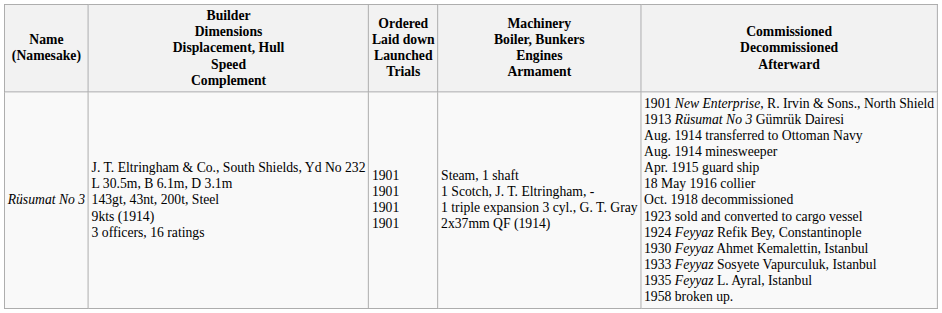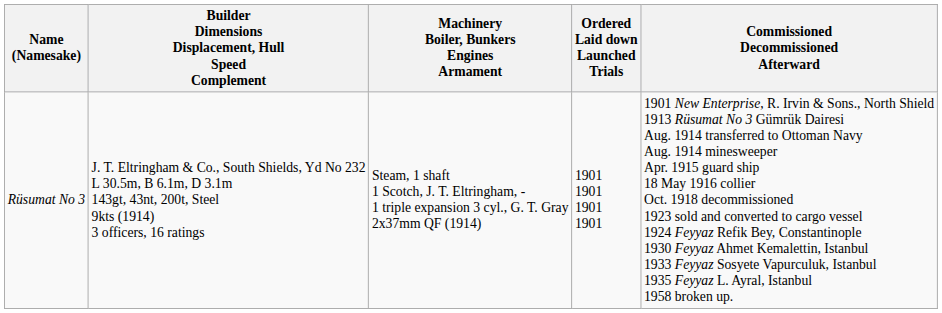columns swapped: Machinery Boiler, Bunkers Engines Armament <-> Ordered Laid down Launched Trials
